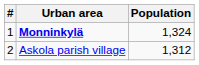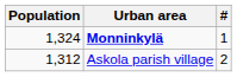columns swapped: # <-> Population
